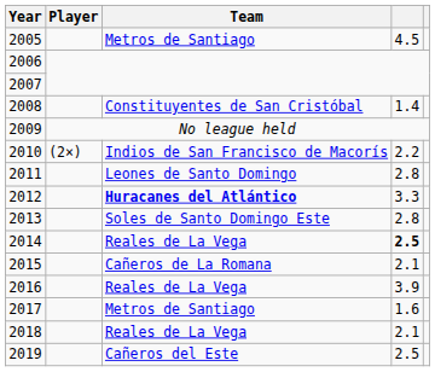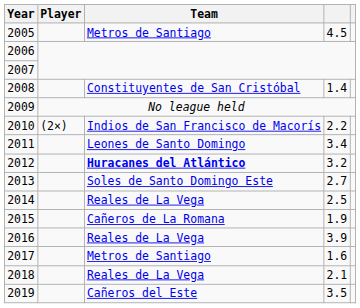2011 | column 4: 2.8 -> 3.4
2012 | column 4: 3.3 -> 3.2
2013 | column 4: 2.8 -> 2.7
2014 | column 4: bold -> normal
2015 | column 4: 2.1 -> 1.9
2019 | column 4: 2.5 -> 3.5
